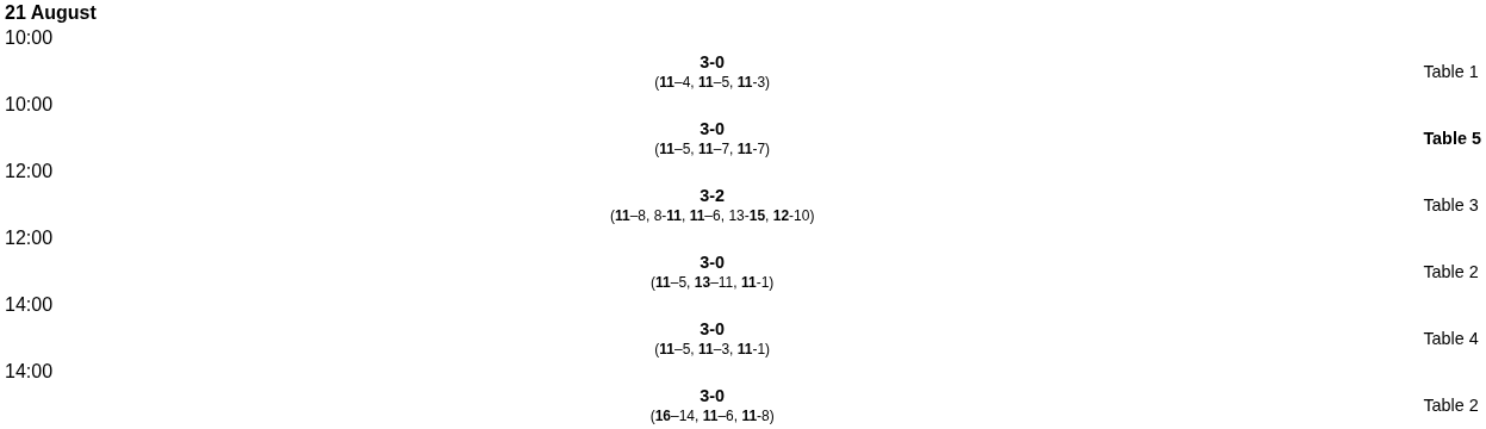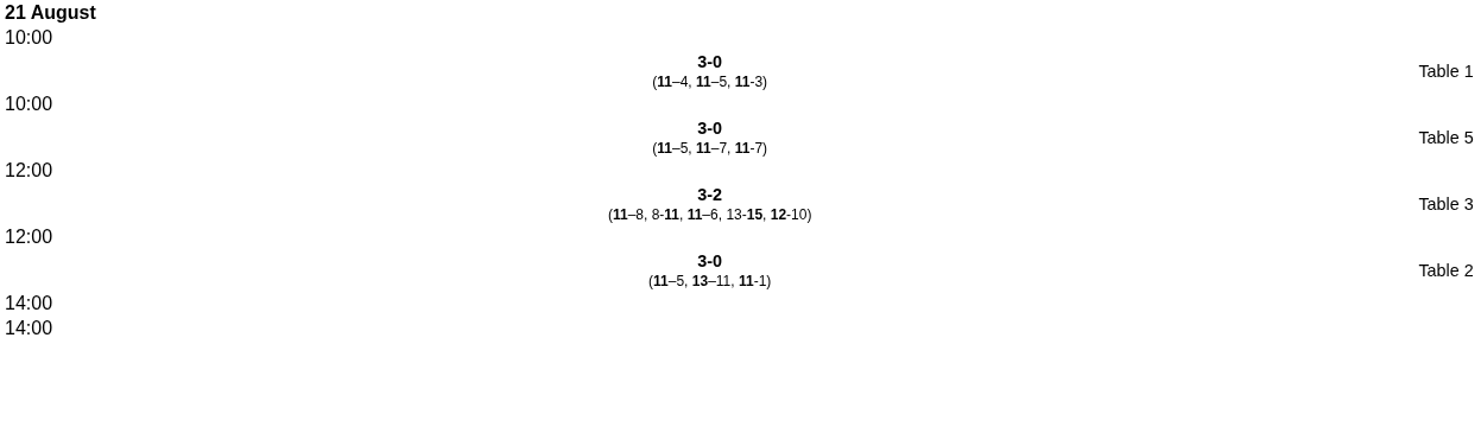3-0 (11–5, 11–7, 11-7) | column 4: bold -> normal
- row: 3-0 (11–5, 11–3, 11-1) | Table 4
- row: 3-0 (16–14, 11–6, 11-8) | Table 2
